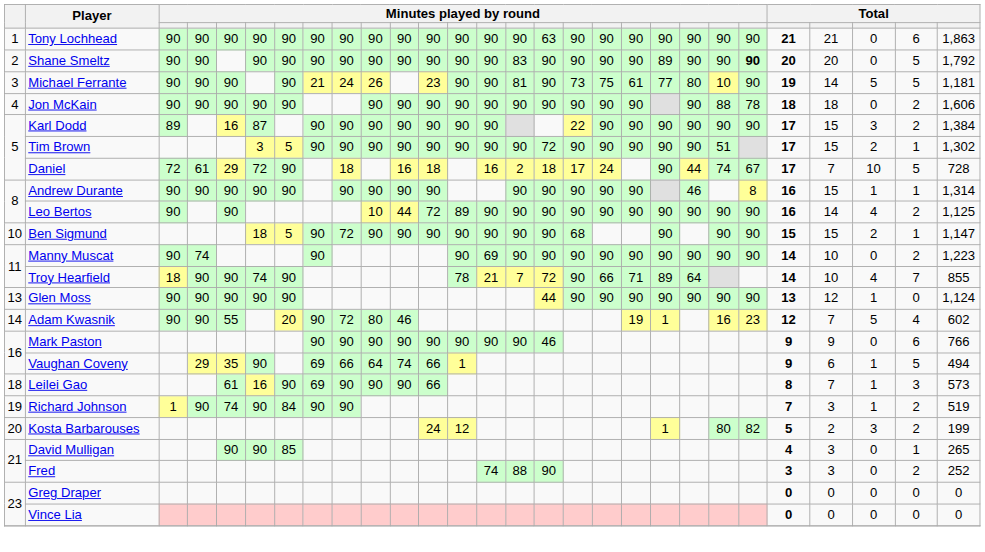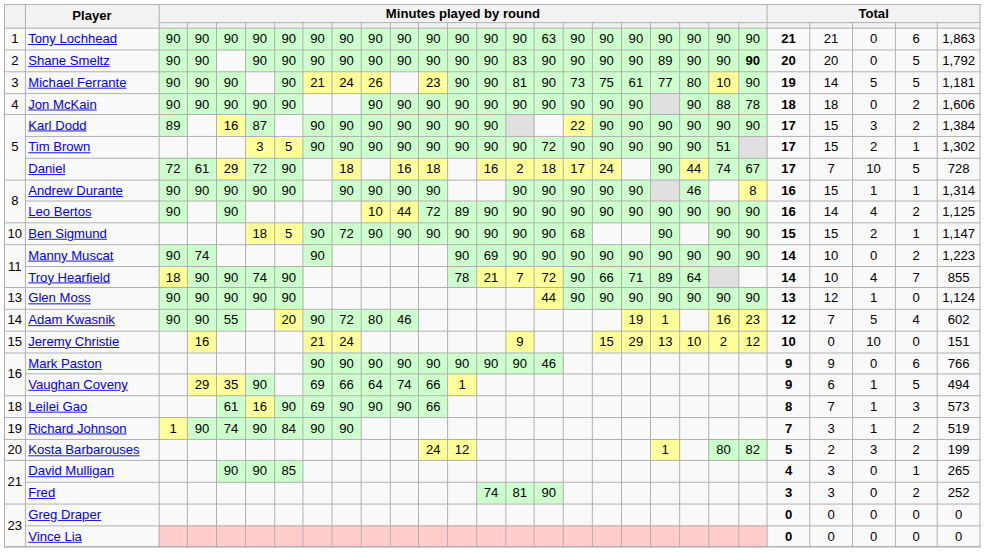+ row: 15 | Jeremy Christie | 16 | 21 | 24 | 9 | 15 | 29 | 13 | 10 | 2 | 12 | 10 | 0 | 10 | 0 | 151
Fred | column 15: 88 -> 81
